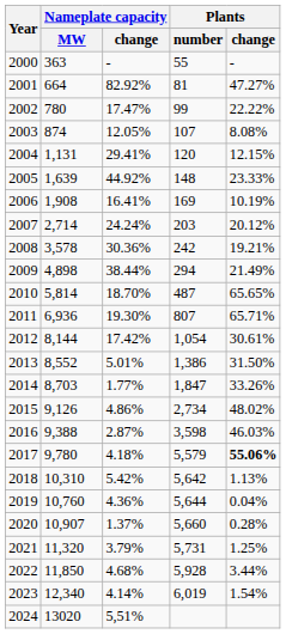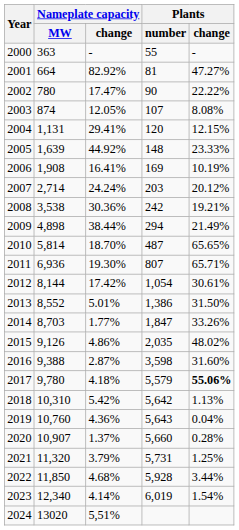2002 | Plants / number: 99 -> 90
2008 | Nameplate capacity / MW: 3,578 -> 3,538
2015 | Plants / number: 2,734 -> 2,035
2016 | Plants / change: 46.03% -> 31.60%
2019 | Plants / number: 5,644 -> 5,643
